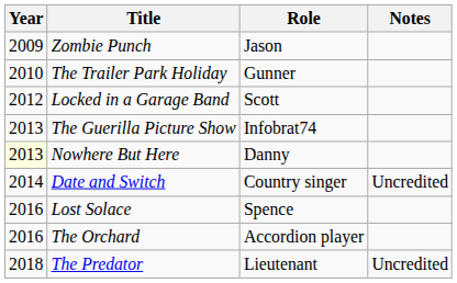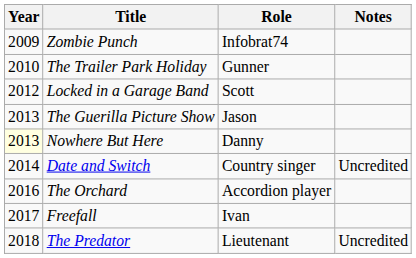Zombie Punch | Role: Jason -> Infobrat74
The Guerilla Picture Show | Role: Infobrat74 -> Jason
- row: 2016 | Lost Solace | Spence
+ row: 2017 | Freefall | Ivan
